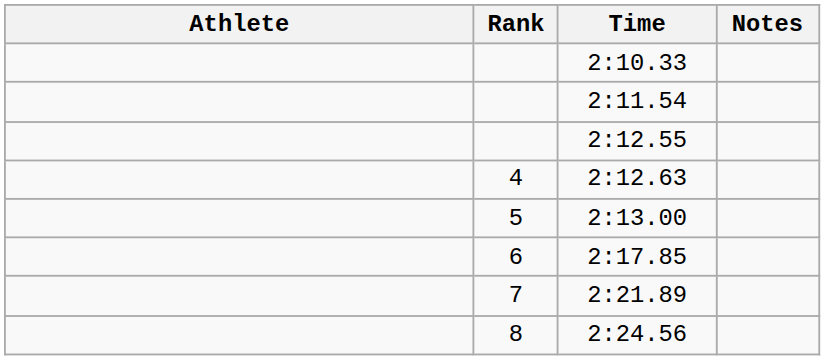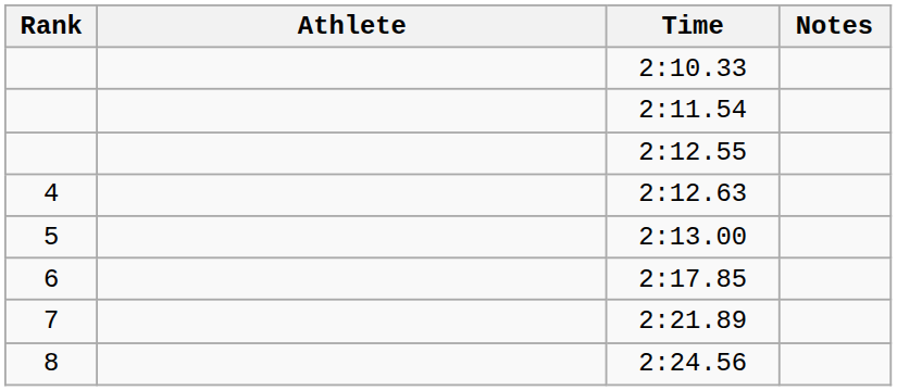columns swapped: Rank <-> Athlete
